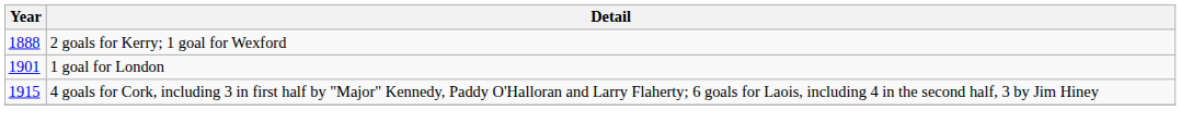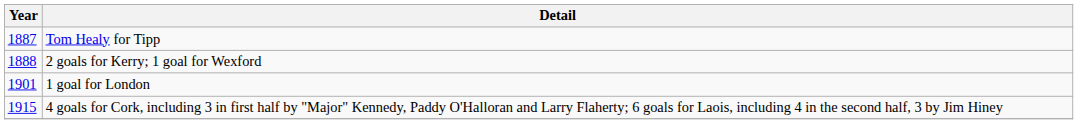+ row: 1887 | Tom Healy for Tipp
